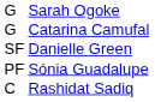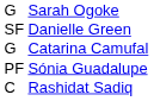rows swapped: G / Catarina Camufal <-> SF
